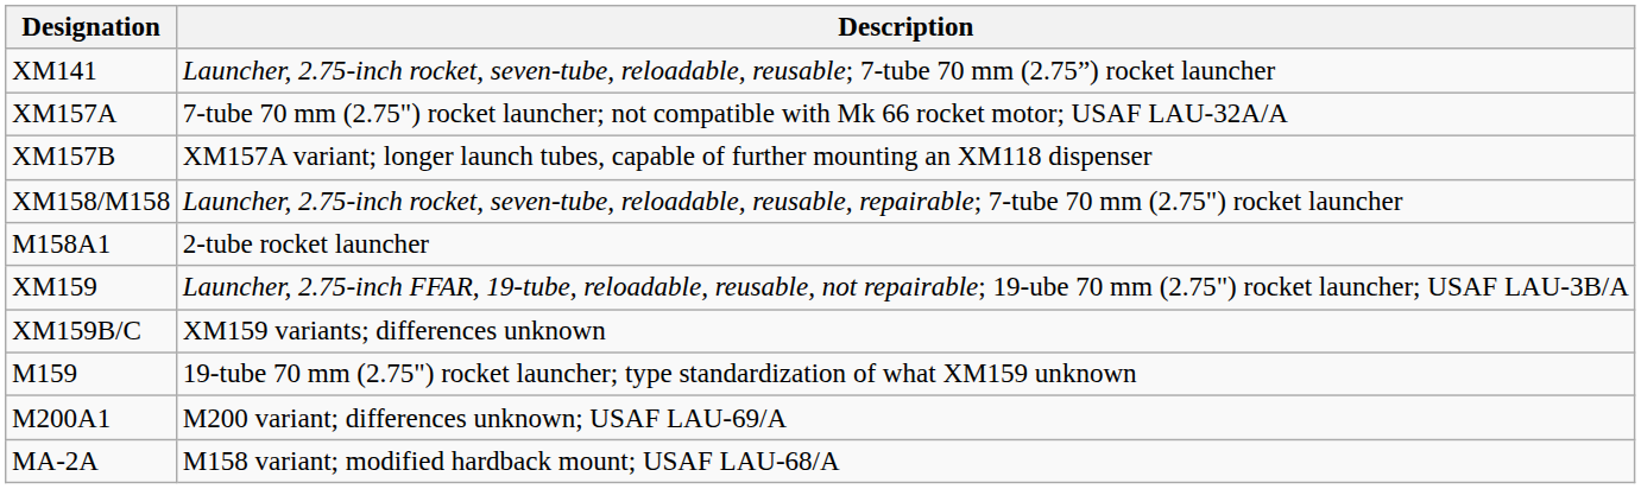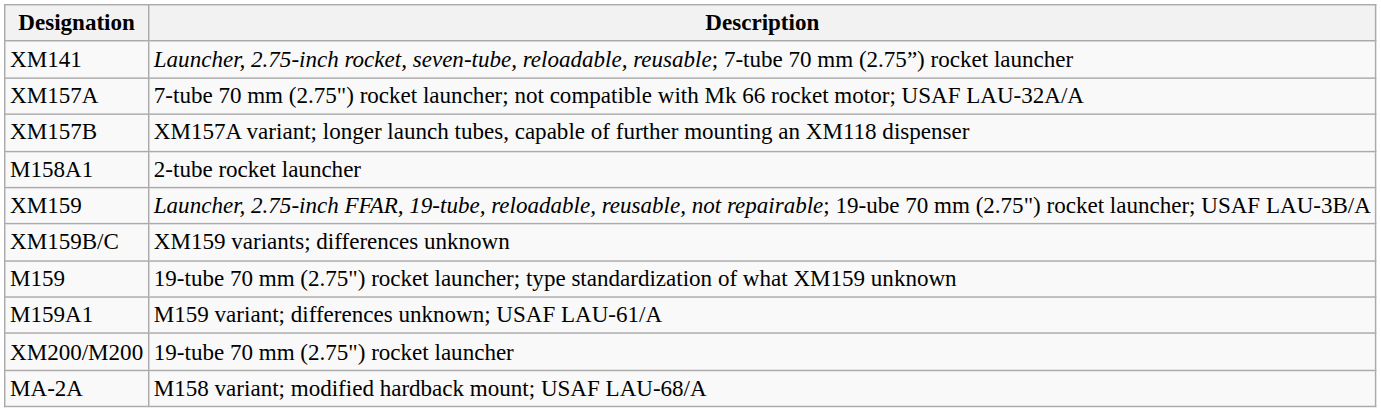- row: XM158/M158 | Launcher, 2.75-inch rocket, seven-tube, reloadable, reusable, repairable; 7-tube 70 mm (2.75") rocket launcher
+ row: M159A1 | M159 variant; differences unknown; USAF LAU-61/A
+ row: XM200/M200 | 19-tube 70 mm (2.75") rocket launcher
- row: M200A1 | M200 variant; differences unknown; USAF LAU-69/A
